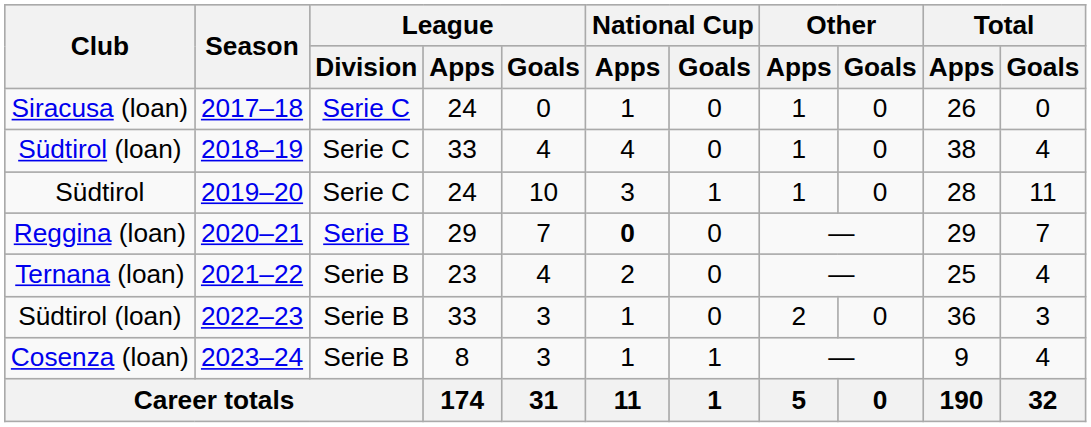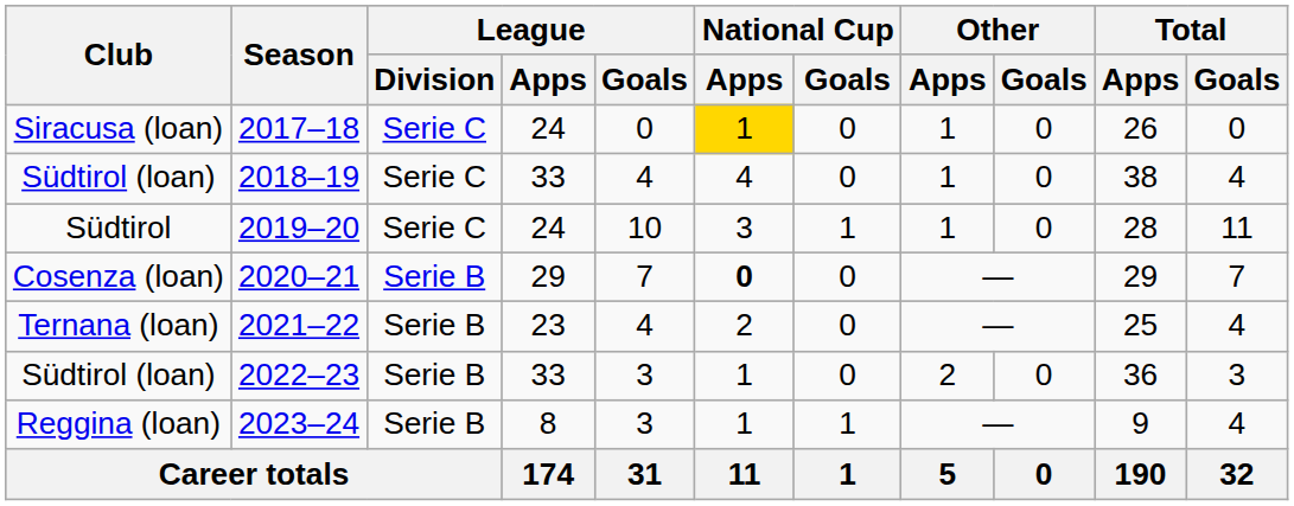2017–18 | National Cup / Apps: no background -> gold background
2020–21 | Club: Reggina (loan) -> Cosenza (loan)
2023–24 | Club: Cosenza (loan) -> Reggina (loan)
